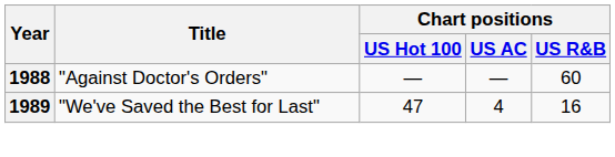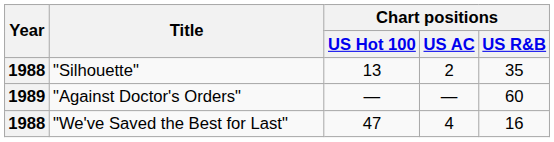+ row: 1988 | "Silhouette" | 13 | 2 | 35
"Against Doctor's Orders" | Year: 1988 -> 1989
"We've Saved the Best for Last" | Year: 1989 -> 1988
